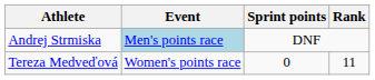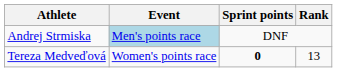Tereza Medveďová | Sprint points: normal -> bold
Tereza Medveďová | Rank: 11 -> 13
